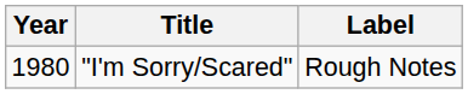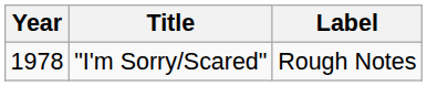"I'm Sorry/Scared" | Year: 1980 -> 1978
